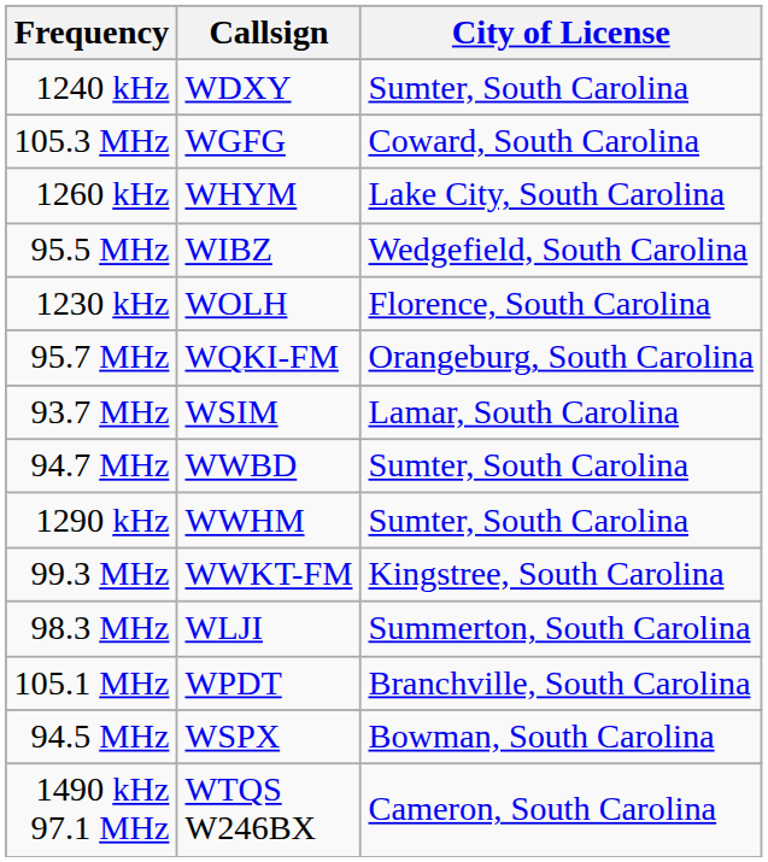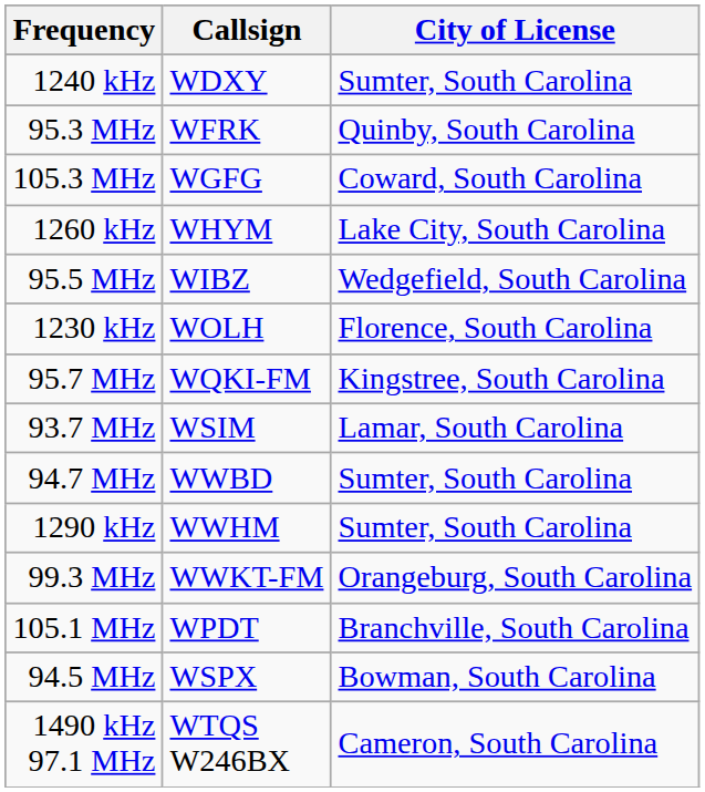+ row: 95.3 MHz | WFRK | Quinby, South Carolina
95.7 MHz | City of License: Orangeburg, South Carolina -> Kingstree, South Carolina
99.3 MHz | City of License: Kingstree, South Carolina -> Orangeburg, South Carolina
- row: 98.3 MHz | WLJI | Summerton, South Carolina
